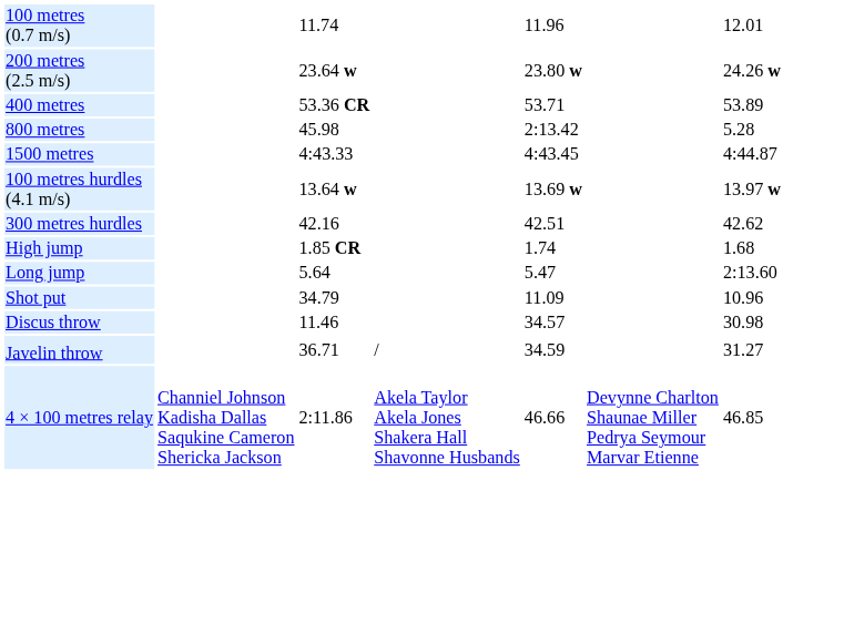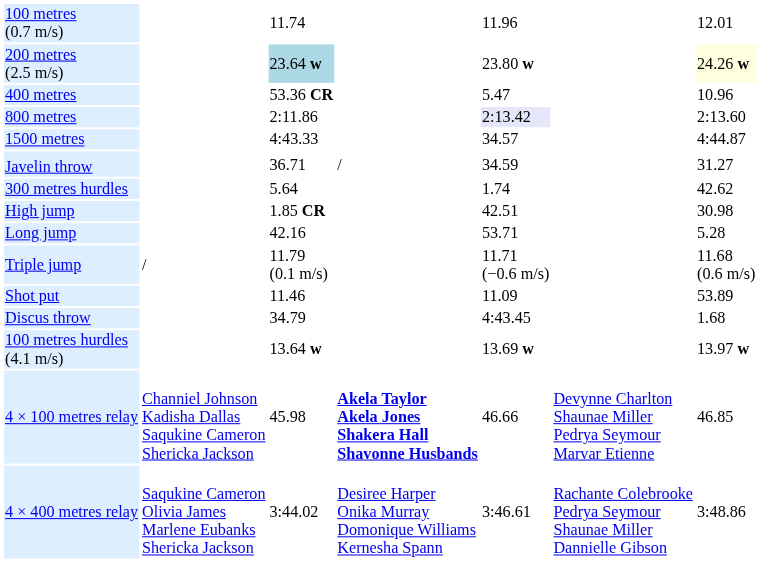200 metres (2.5 m/s) | column 3: no background -> lightblue background
200 metres (2.5 m/s) | column 7: no background -> lightyellow background
400 metres | column 5: 53.71 -> 5.47
400 metres | column 7: 53.89 -> 10.96
800 metres | column 3: 45.98 -> 2:11.86
800 metres | column 5: no background -> lavender background
800 metres | column 7: 5.28 -> 2:13.60
1500 metres | column 5: 4:43.45 -> 34.57
rows swapped: 100 metres hurdles (4.1 m/s) <-> Javelin throw
300 metres hurdles | column 3: 42.16 -> 5.64
300 metres hurdles | column 5: 42.51 -> 1.74
High jump | column 5: 1.74 -> 42.51
High jump | column 7: 1.68 -> 30.98
Long jump | column 3: 5.64 -> 42.16
Long jump | column 5: 5.47 -> 53.71
Long jump | column 7: 2:13.60 -> 5.28
+ row: Triple jump | / | 11.79 (0.1 m/s) | 11.71 (−0.6 m/s) | 11.68 (0.6 m/s)
Shot put | column 3: 34.79 -> 11.46
Shot put | column 7: 10.96 -> 53.89
Discus throw | column 3: 11.46 -> 34.79
Discus throw | column 5: 34.57 -> 4:43.45
Discus throw | column 7: 30.98 -> 1.68
4 × 100 metres relay | column 3: 2:11.86 -> 45.98
4 × 100 metres relay | column 4: normal -> bold
+ row: 4 × 400 metres relay | Saqukine Cameron Olivia James Marlene Eubanks Shericka Jackson | 3:44.02 | Desiree Harper Onika Murray Domonique Williams Kernesha Spann | 3:46.61 | Rachante Colebrooke Pedrya Seymour Shaunae Miller Dannielle Gibson | 3:48.86
